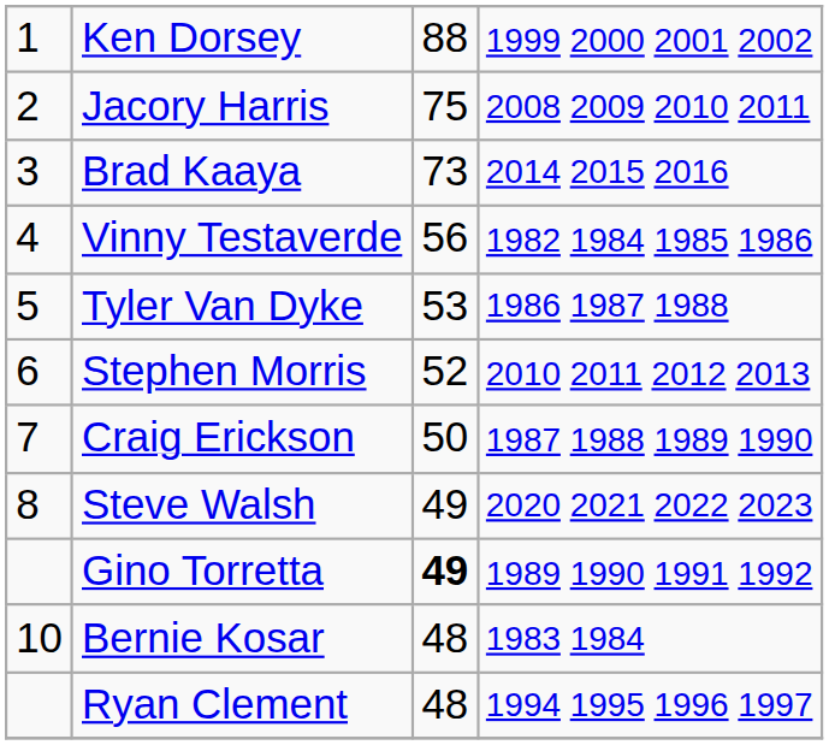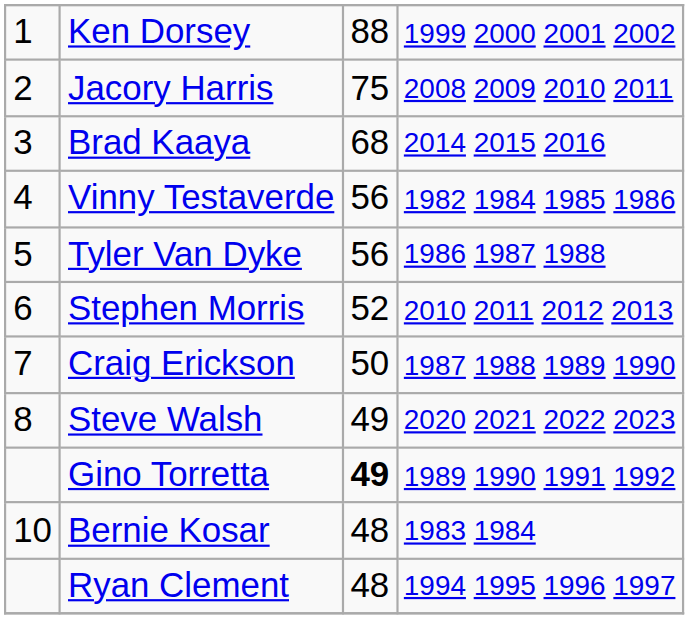Brad Kaaya | column 3: 73 -> 68
Tyler Van Dyke | column 3: 53 -> 56
